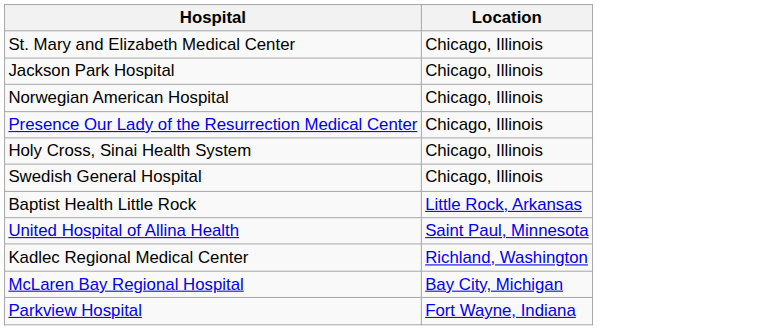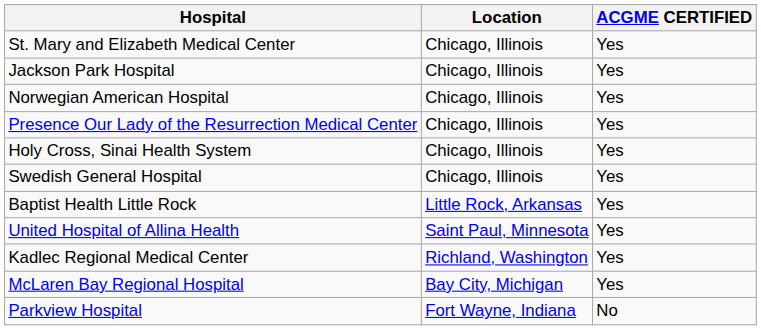+ column: ACGME CERTIFIED | Yes | Yes | Yes | Yes | Yes | Yes | Yes | Yes | Yes | Yes | No
